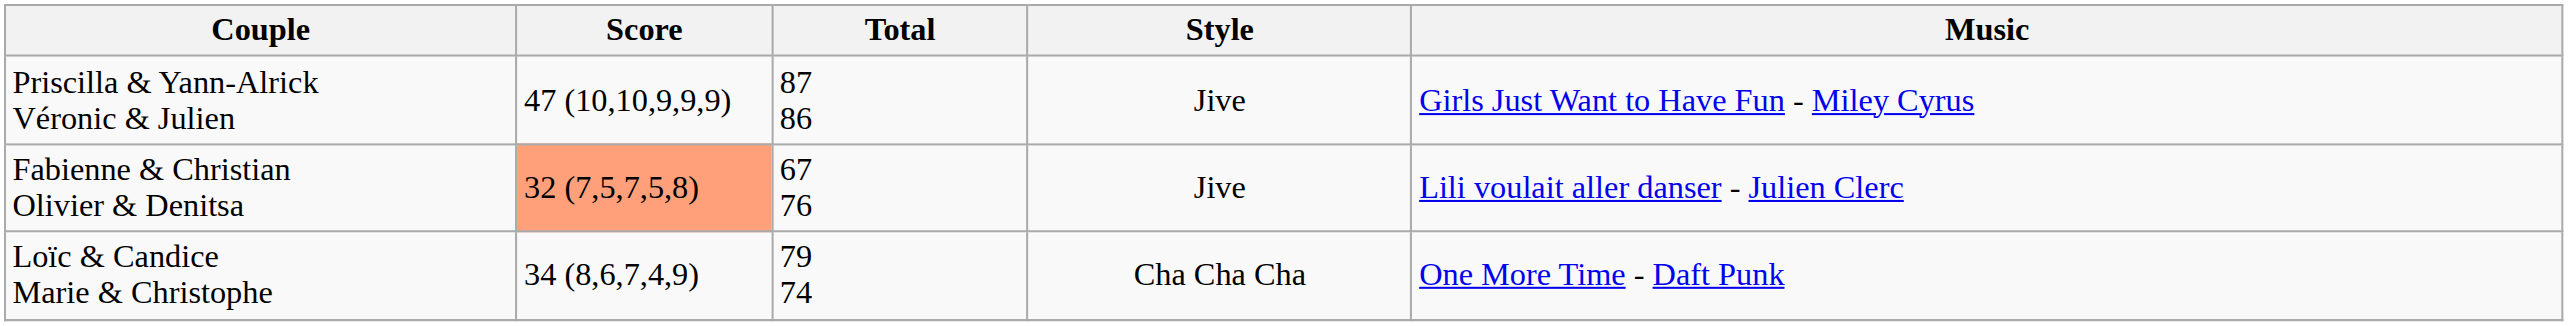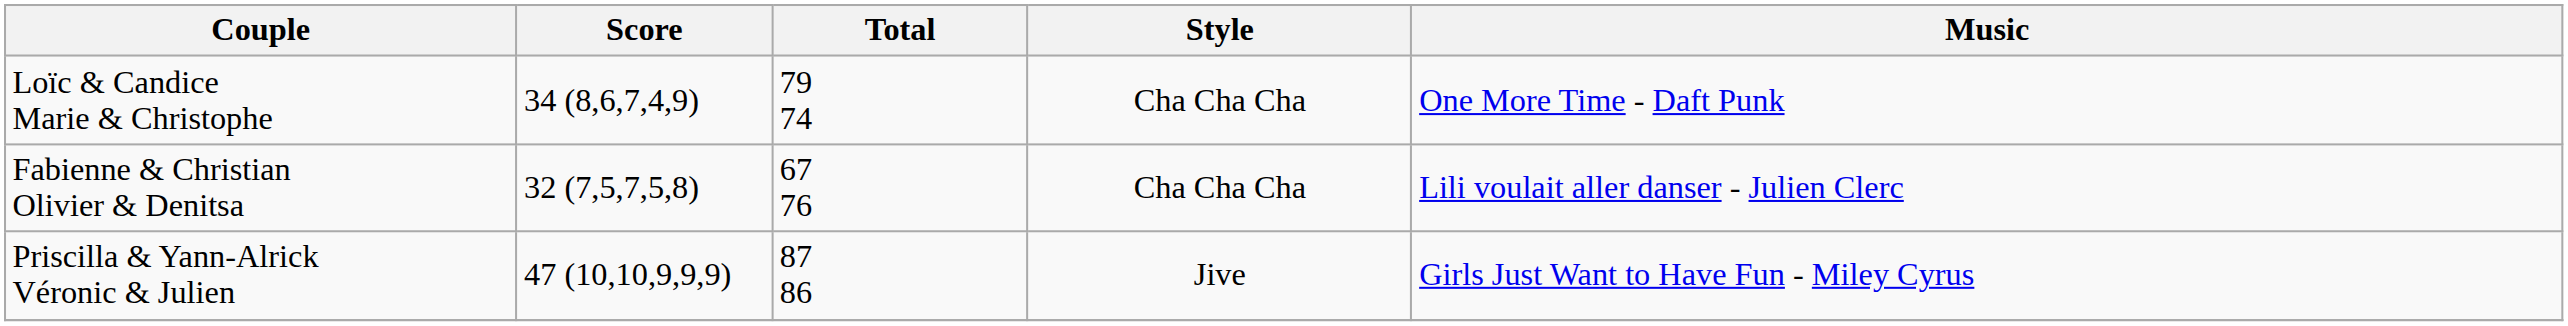rows swapped: Priscilla & Yann-Alrick Véronic & Julien <-> Loïc & Candice Marie & Christophe
Fabienne & Christian Olivier & Denitsa | Score: lightsalmon background -> no background
Fabienne & Christian Olivier & Denitsa | Style: Jive -> Cha Cha Cha
